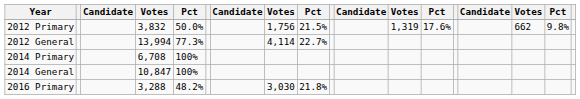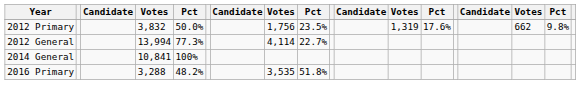2012 Primary | column 9: 21.5% -> 23.5%
- row: 2014 Primary | 6,708 | 100%
2014 General | column 4: 10,847 -> 10,841
2016 Primary | column 8: 3,030 -> 3,535
2016 Primary | column 9: 21.8% -> 51.8%
